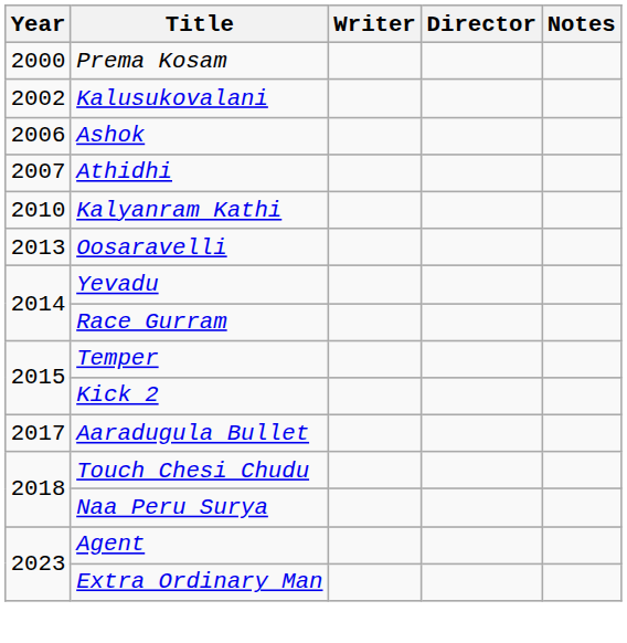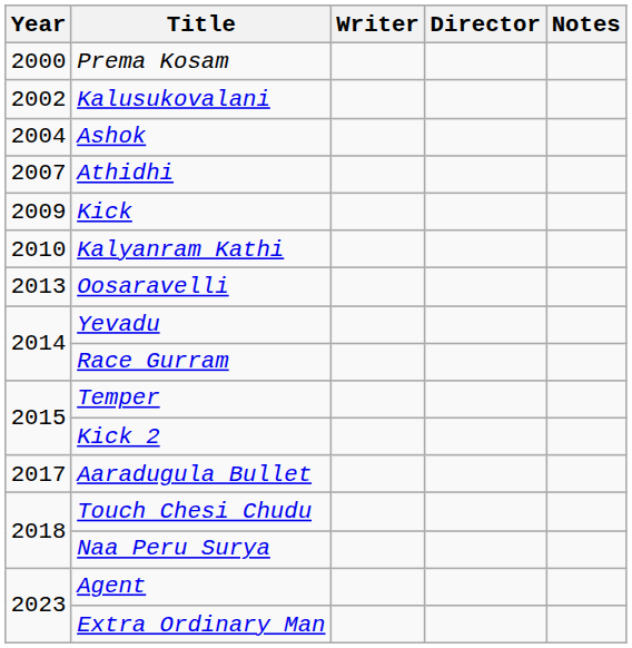Ashok | Year: 2006 -> 2004
+ row: 2009 | Kick
